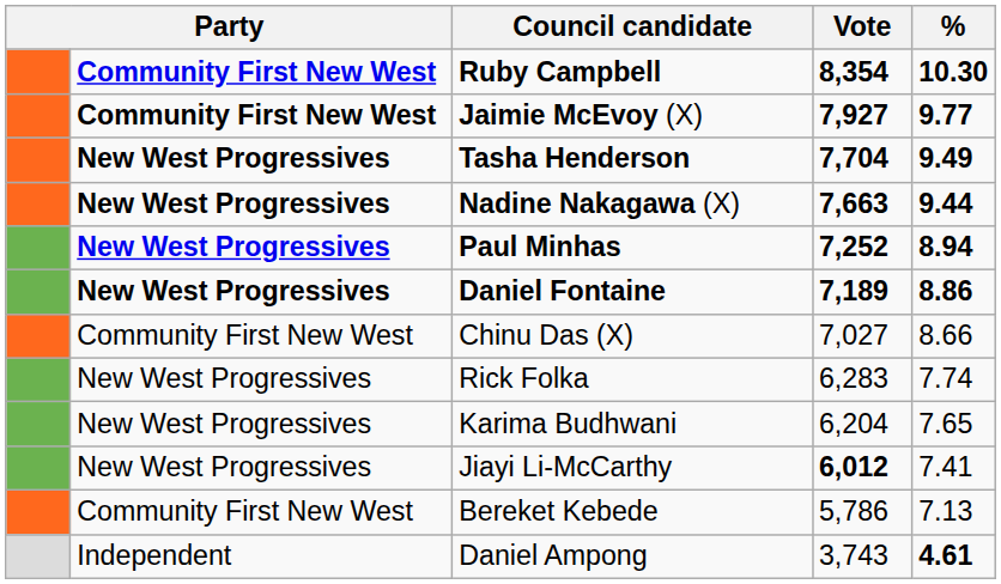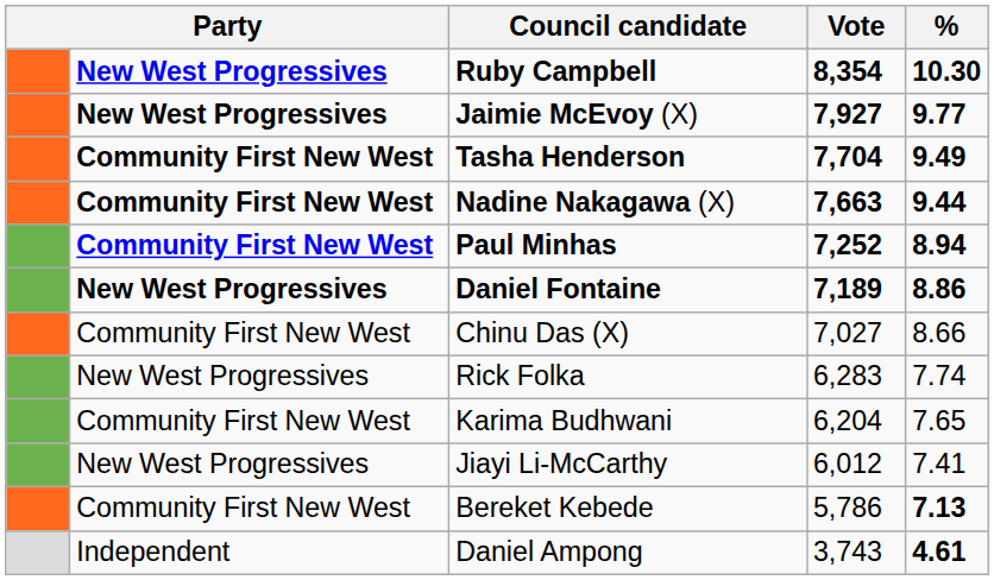Ruby Campbell | column 2: Community First New West -> New West Progressives
Jaimie McEvoy (X) | column 2: Community First New West -> New West Progressives
Tasha Henderson | column 2: New West Progressives -> Community First New West
Nadine Nakagawa (X) | column 2: New West Progressives -> Community First New West
Paul Minhas | column 2: New West Progressives -> Community First New West
Karima Budhwani | column 2: New West Progressives -> Community First New West
Jiayi Li-McCarthy | Vote: bold -> normal
Bereket Kebede | %: normal -> bold
